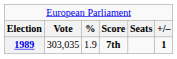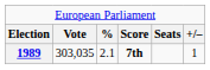1989 | column 3: 1.9 -> 2.1
1989 | column 6: bold -> normal
